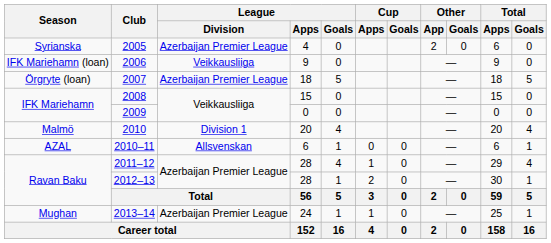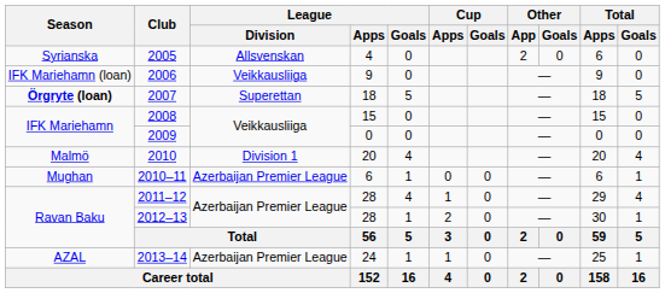2005 | League / Division: Azerbaijan Premier League -> Allsvenskan
2007 | Season: normal -> bold
2007 | League / Division: Azerbaijan Premier League -> Superettan
2010–11 | Season: AZAL -> Mughan
2010–11 | League / Division: Allsvenskan -> Azerbaijan Premier League
2013–14 | Season: Mughan -> AZAL
